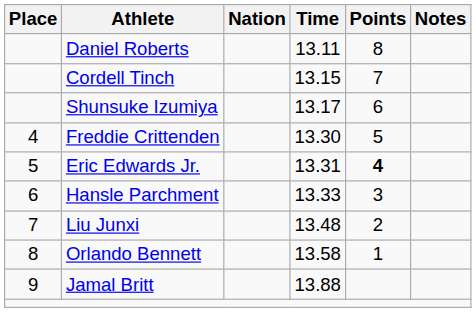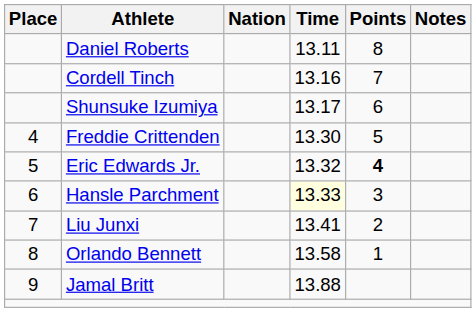Cordell Tinch | Time: 13.15 -> 13.16
Eric Edwards Jr. | Time: 13.31 -> 13.32
Hansle Parchment | Time: no background -> lightyellow background
Liu Junxi | Time: 13.48 -> 13.41
